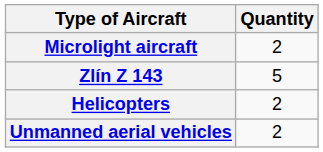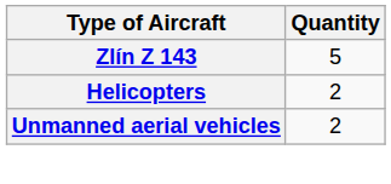- row: Microlight aircraft | 2
